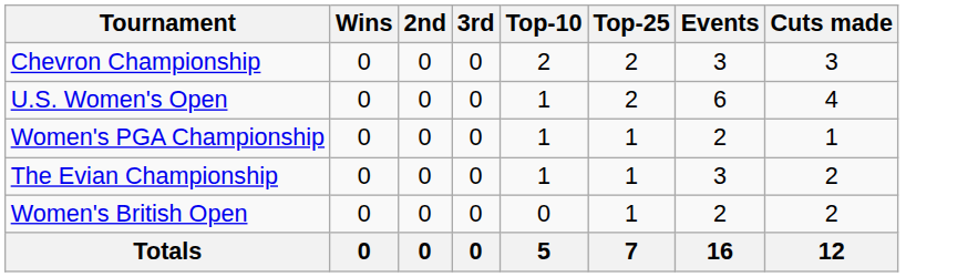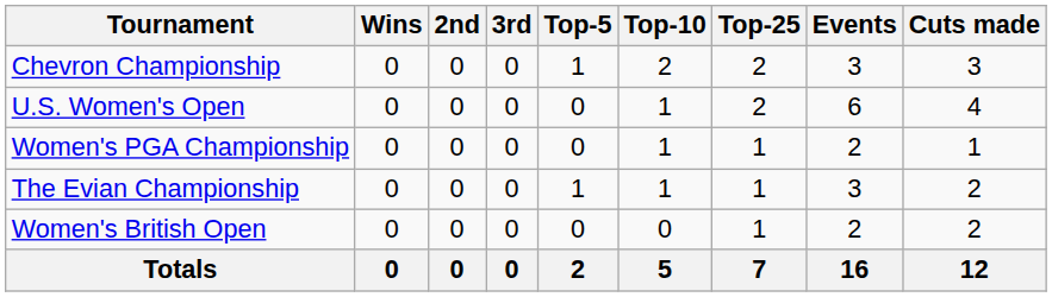+ column: Top-5 | 1 | 0 | 0 | 1 | 0 | 2
